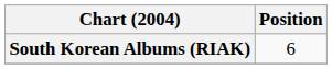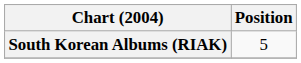South Korean Albums (RIAK) | Position: 6 -> 5
